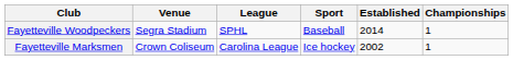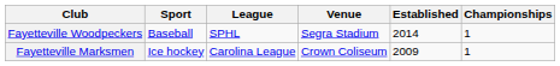columns swapped: Sport <-> Venue
Fayetteville Marksmen | Established: 2002 -> 2009
